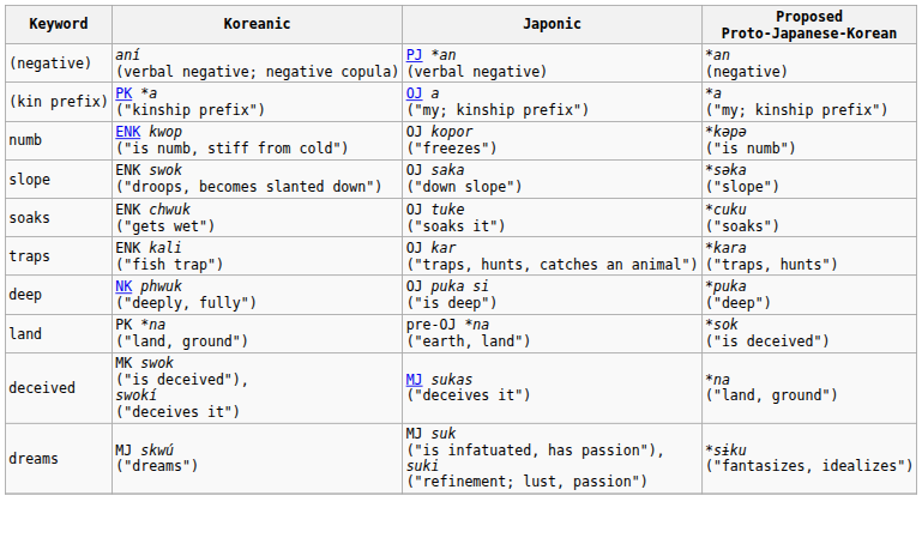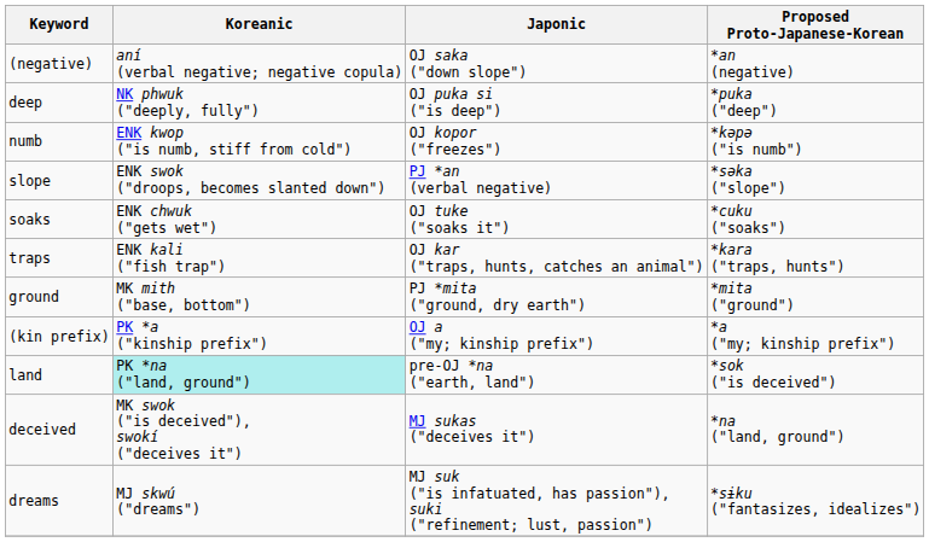(negative) | Japonic: PJ *an (verbal negative) -> OJ saka ("down slope")
rows swapped: deep <-> (kin prefix)
slope | Japonic: OJ saka ("down slope") -> PJ *an (verbal negative)
+ row: ground | MK mith ("base, bottom") | PJ *mita ("ground, dry earth") | *mita ("ground")
land | Koreanic: no background -> paleturquoise background
